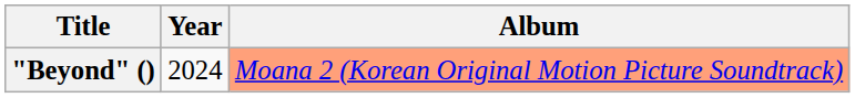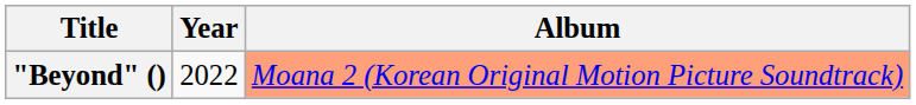"Beyond" () | Year: 2024 -> 2022
